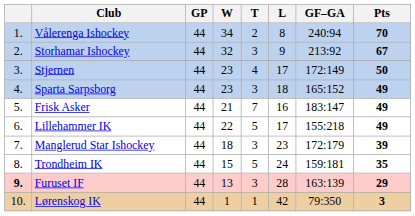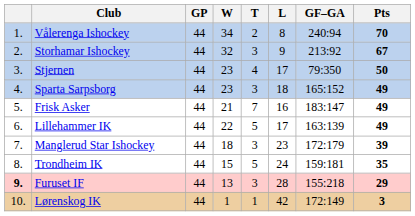Stjernen | GF–GA: 172:149 -> 79:350
Lillehammer IK | GF–GA: 155:218 -> 163:139
Furuset IF | GF–GA: 163:139 -> 155:218
Lørenskog IK | GF–GA: 79:350 -> 172:149
